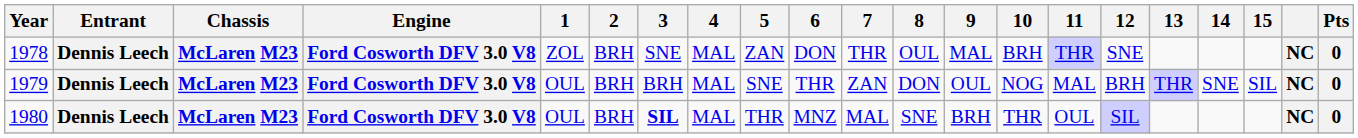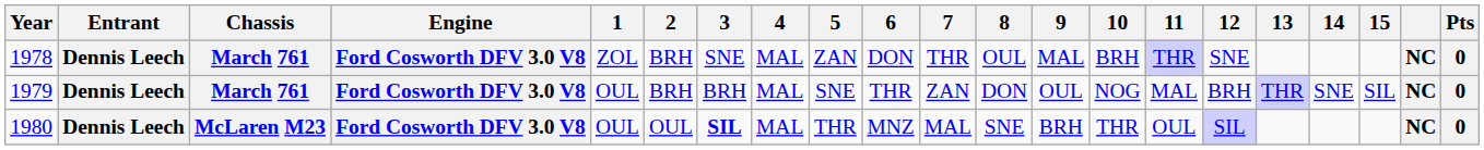1978 | Chassis: McLaren M23 -> March 761
1979 | Chassis: McLaren M23 -> March 761
1980 | 2: BRH -> OUL
